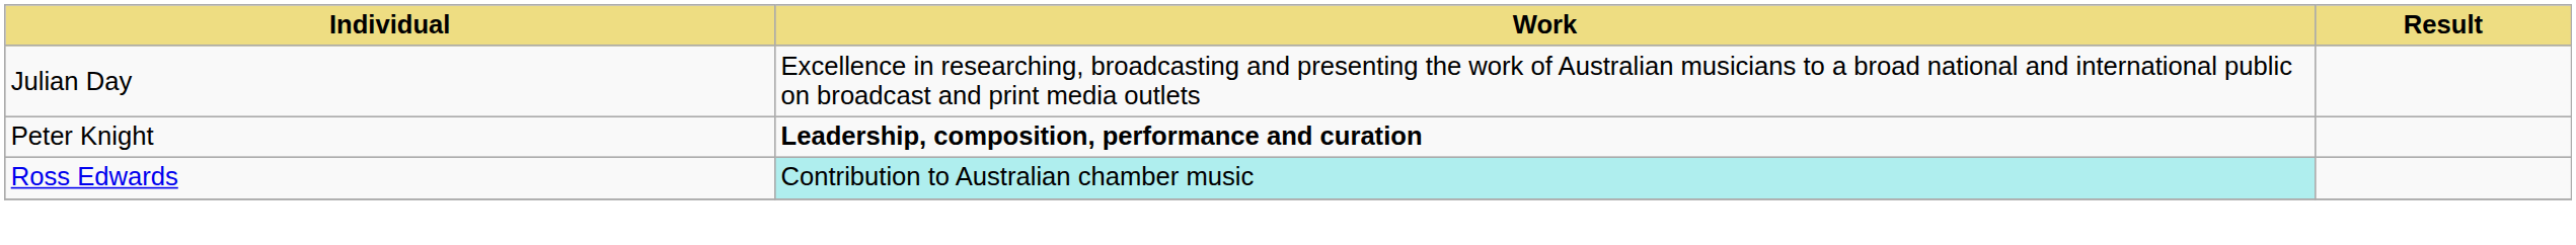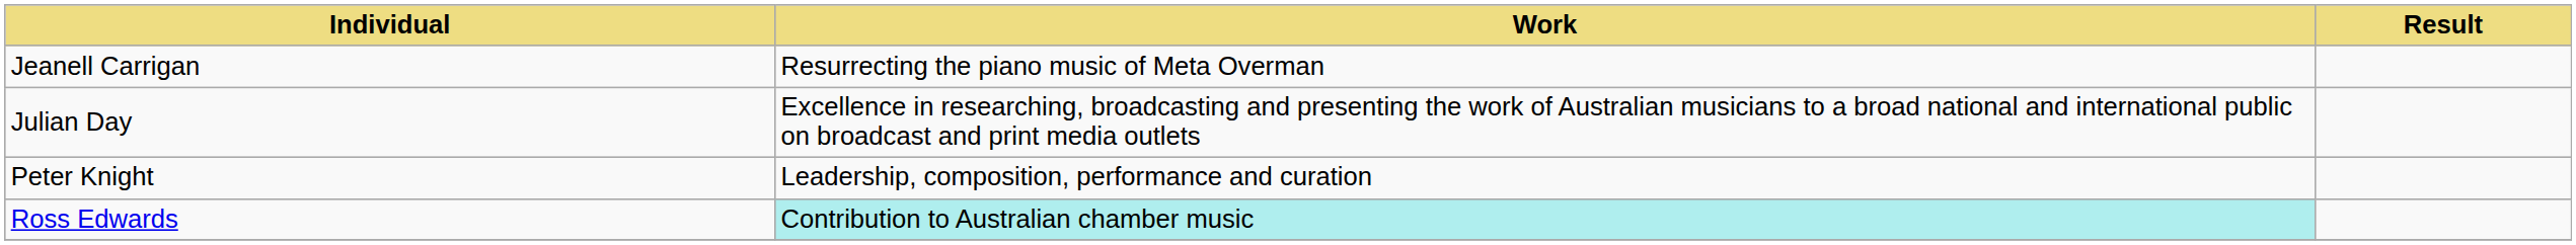+ row: Jeanell Carrigan | Resurrecting the piano music of Meta Overman
Peter Knight | Work: bold -> normal
